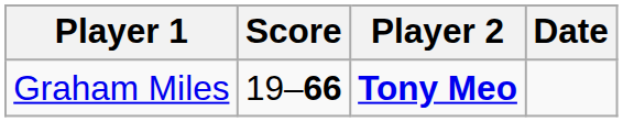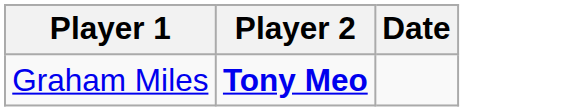- column: Score | 19–66
